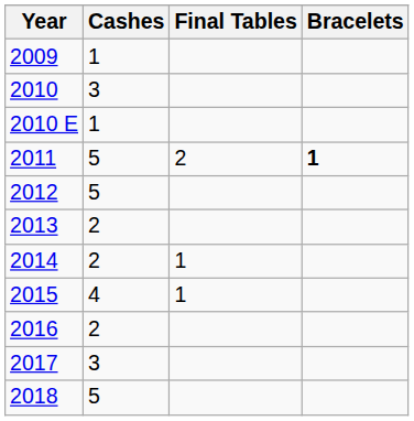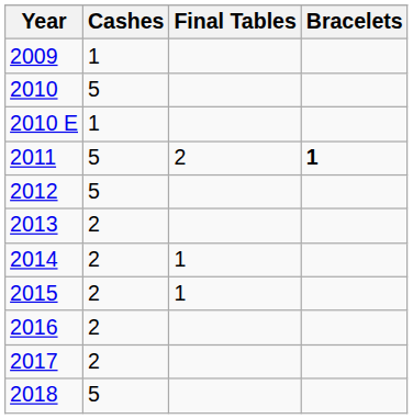2010 | Cashes: 3 -> 5
2015 | Cashes: 4 -> 2
2017 | Cashes: 3 -> 2
